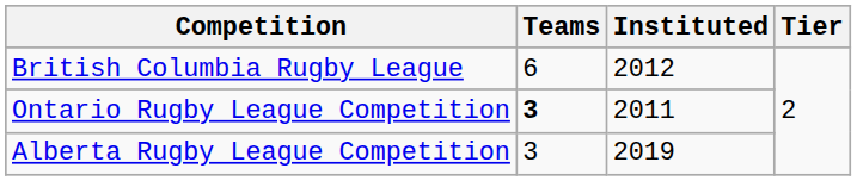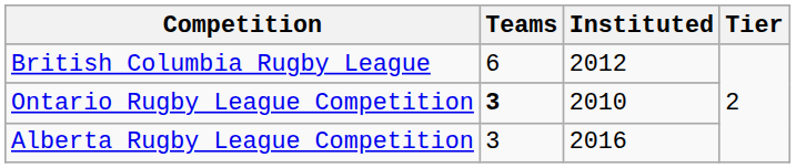Ontario Rugby League Competition | Instituted: 2011 -> 2010
Alberta Rugby League Competition | Instituted: 2019 -> 2016
